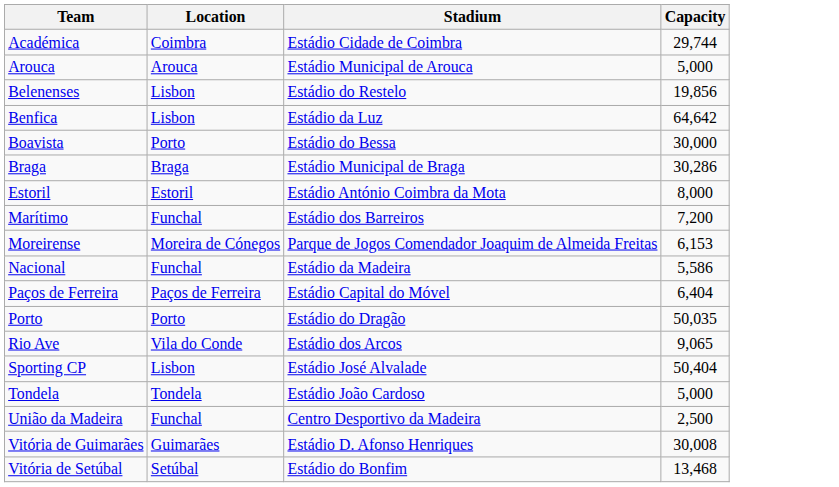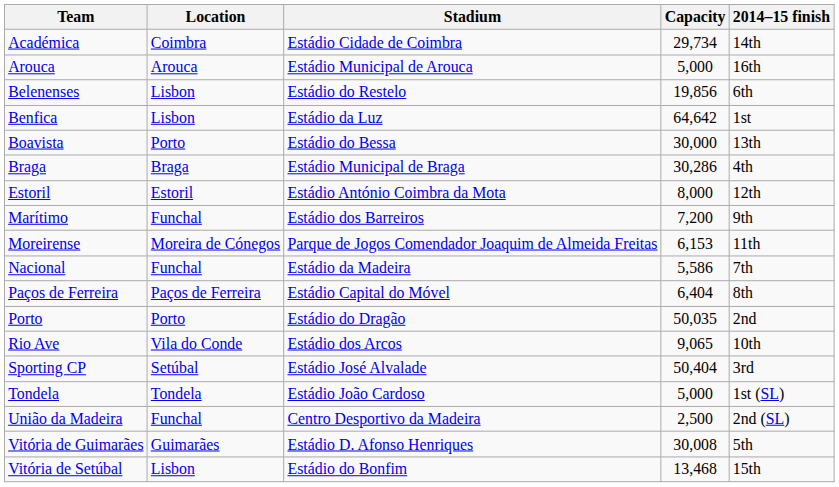+ column: 2014–15 finish | 14th | 16th | 6th | 1st | 13th | 4th | 12th | 9th | 11th | 7th | 8th | 2nd | 10th | 3rd | 1st (SL) | 2nd (SL) | 5th | 15th
Académica | Capacity: 29,744 -> 29,734
Sporting CP | Location: Lisbon -> Setúbal
Vitória de Setúbal | Location: Setúbal -> Lisbon
